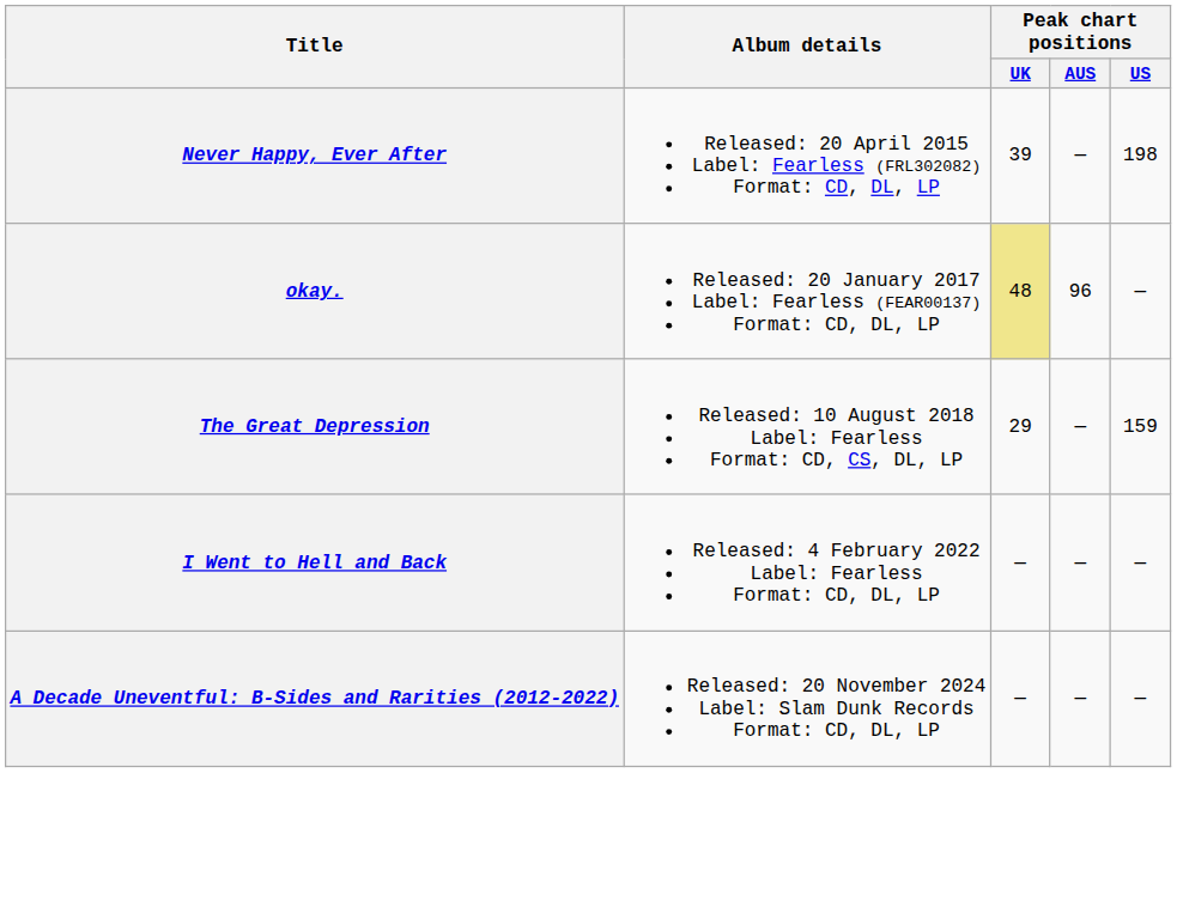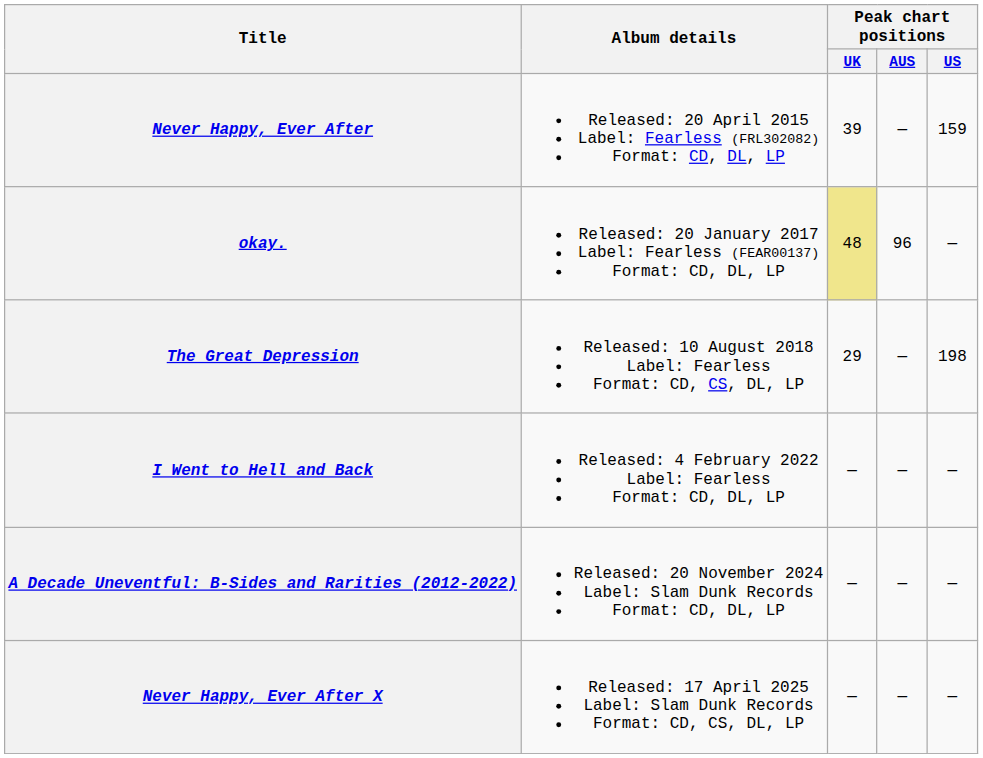Never Happy, Ever After | Peak chart positions / US: 198 -> 159
The Great Depression | Peak chart positions / US: 159 -> 198
+ row: Never Happy, Ever After X | Released: 17 April 2025 Label: Slam Dunk Records Format: CD, CS, DL, LP | — | — | —
